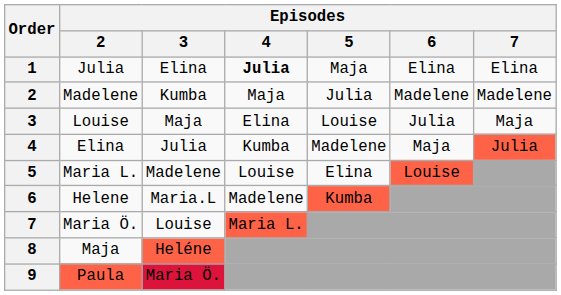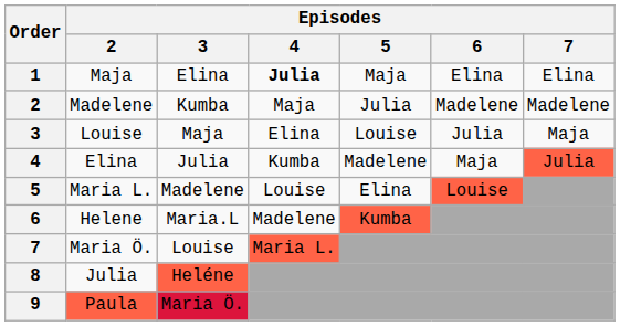1 | Episodes / 2: Julia -> Maja
8 | Episodes / 2: Maja -> Julia
